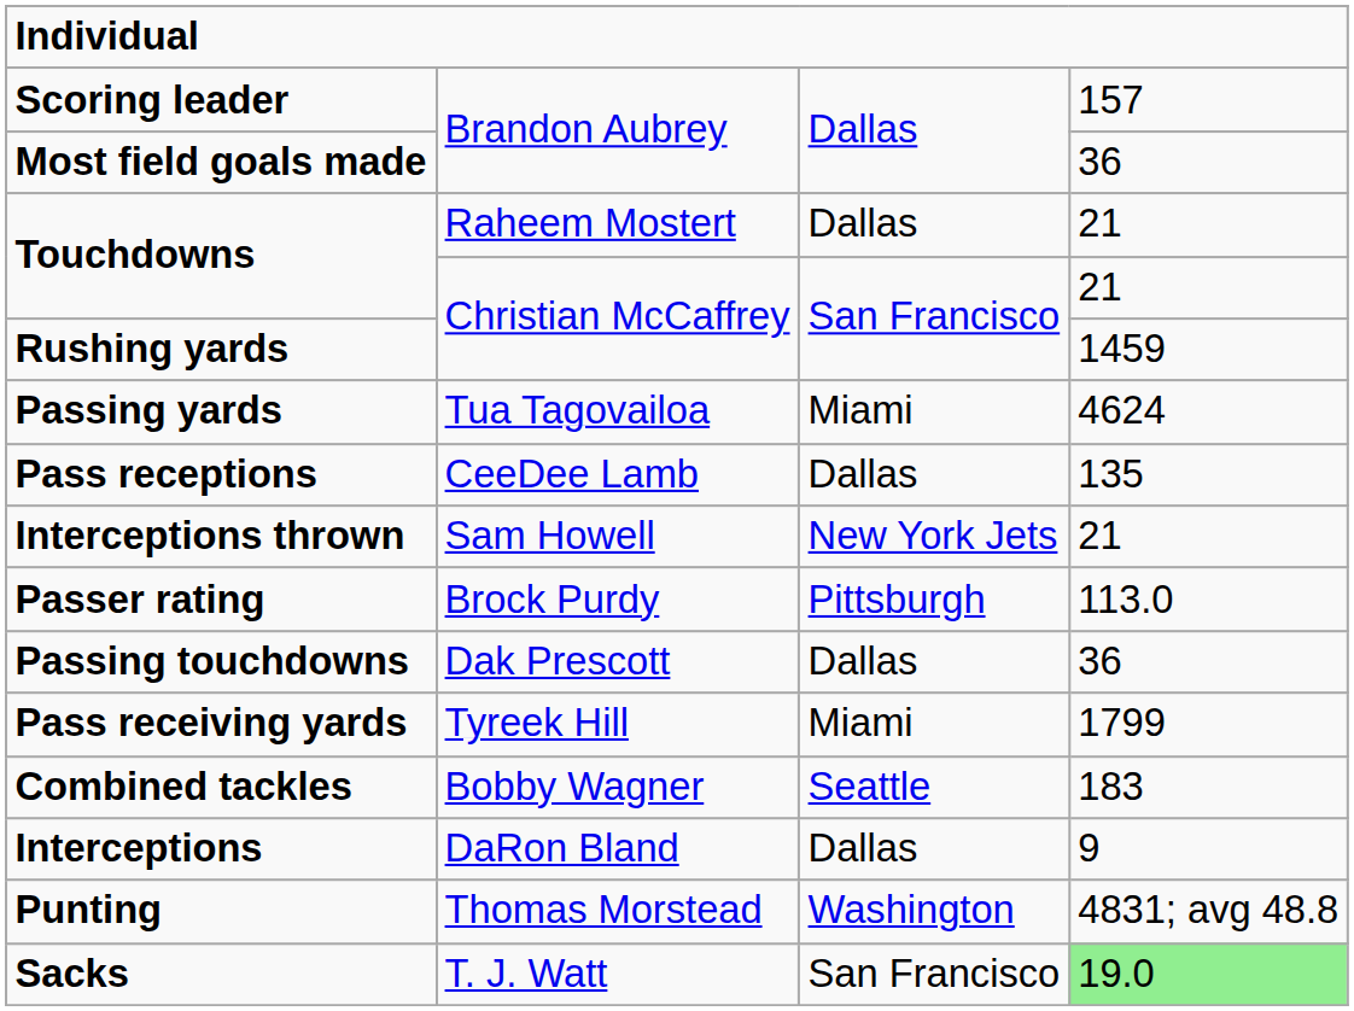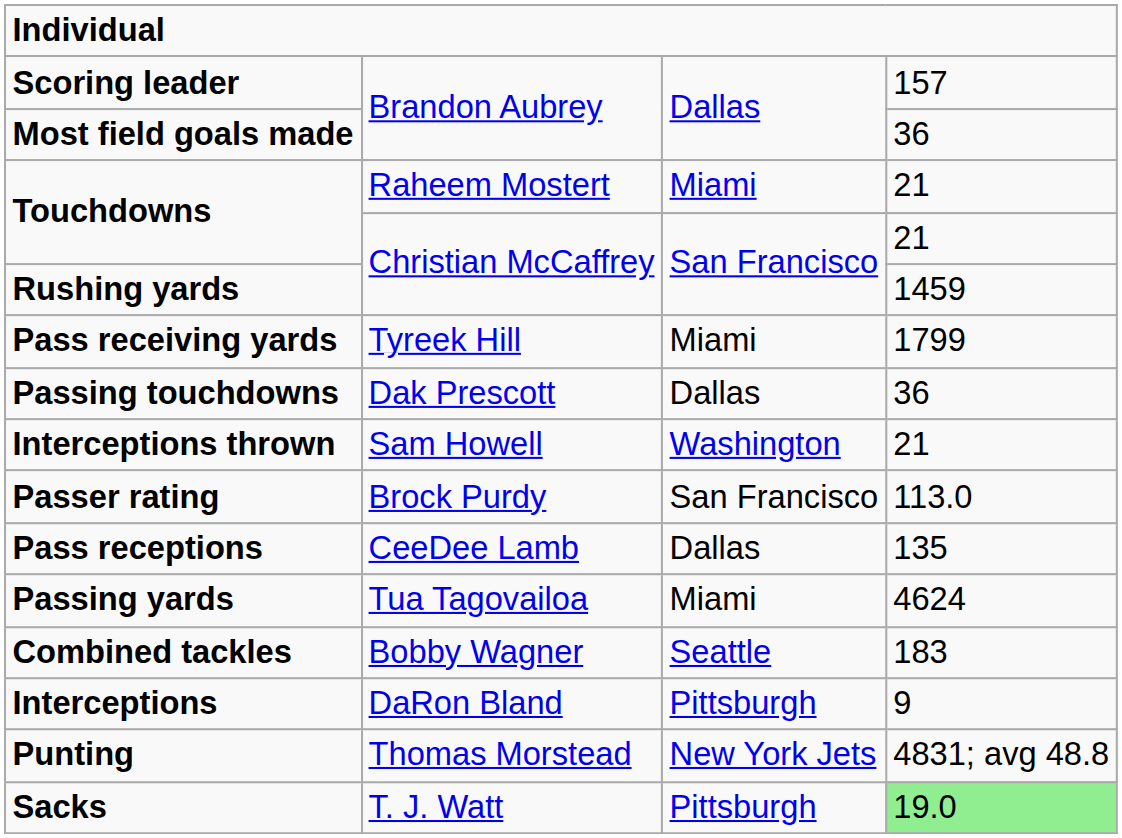Touchdowns / Raheem Mostert | column 3: Dallas -> Miami
rows swapped: Passing yards <-> Pass receiving yards
rows swapped: Passing touchdowns <-> Pass receptions
Interceptions thrown | column 3: New York Jets -> Washington
Passer rating | column 3: Pittsburgh -> San Francisco
Interceptions | column 3: Dallas -> Pittsburgh
Punting | column 3: Washington -> New York Jets
Sacks | column 3: San Francisco -> Pittsburgh
